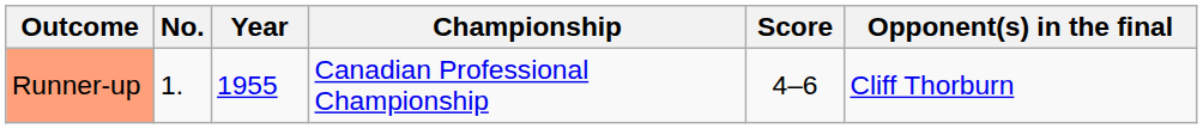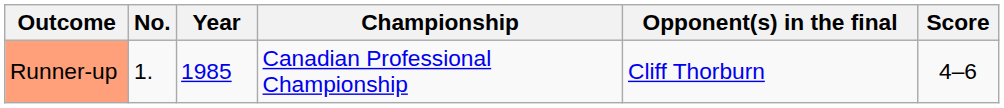columns swapped: Opponent(s) in the final <-> Score
Runner-up | Year: 1955 -> 1985
